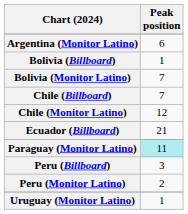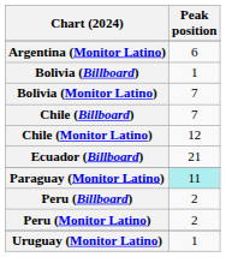Peru (Billboard) | Peak position: 3 -> 2
